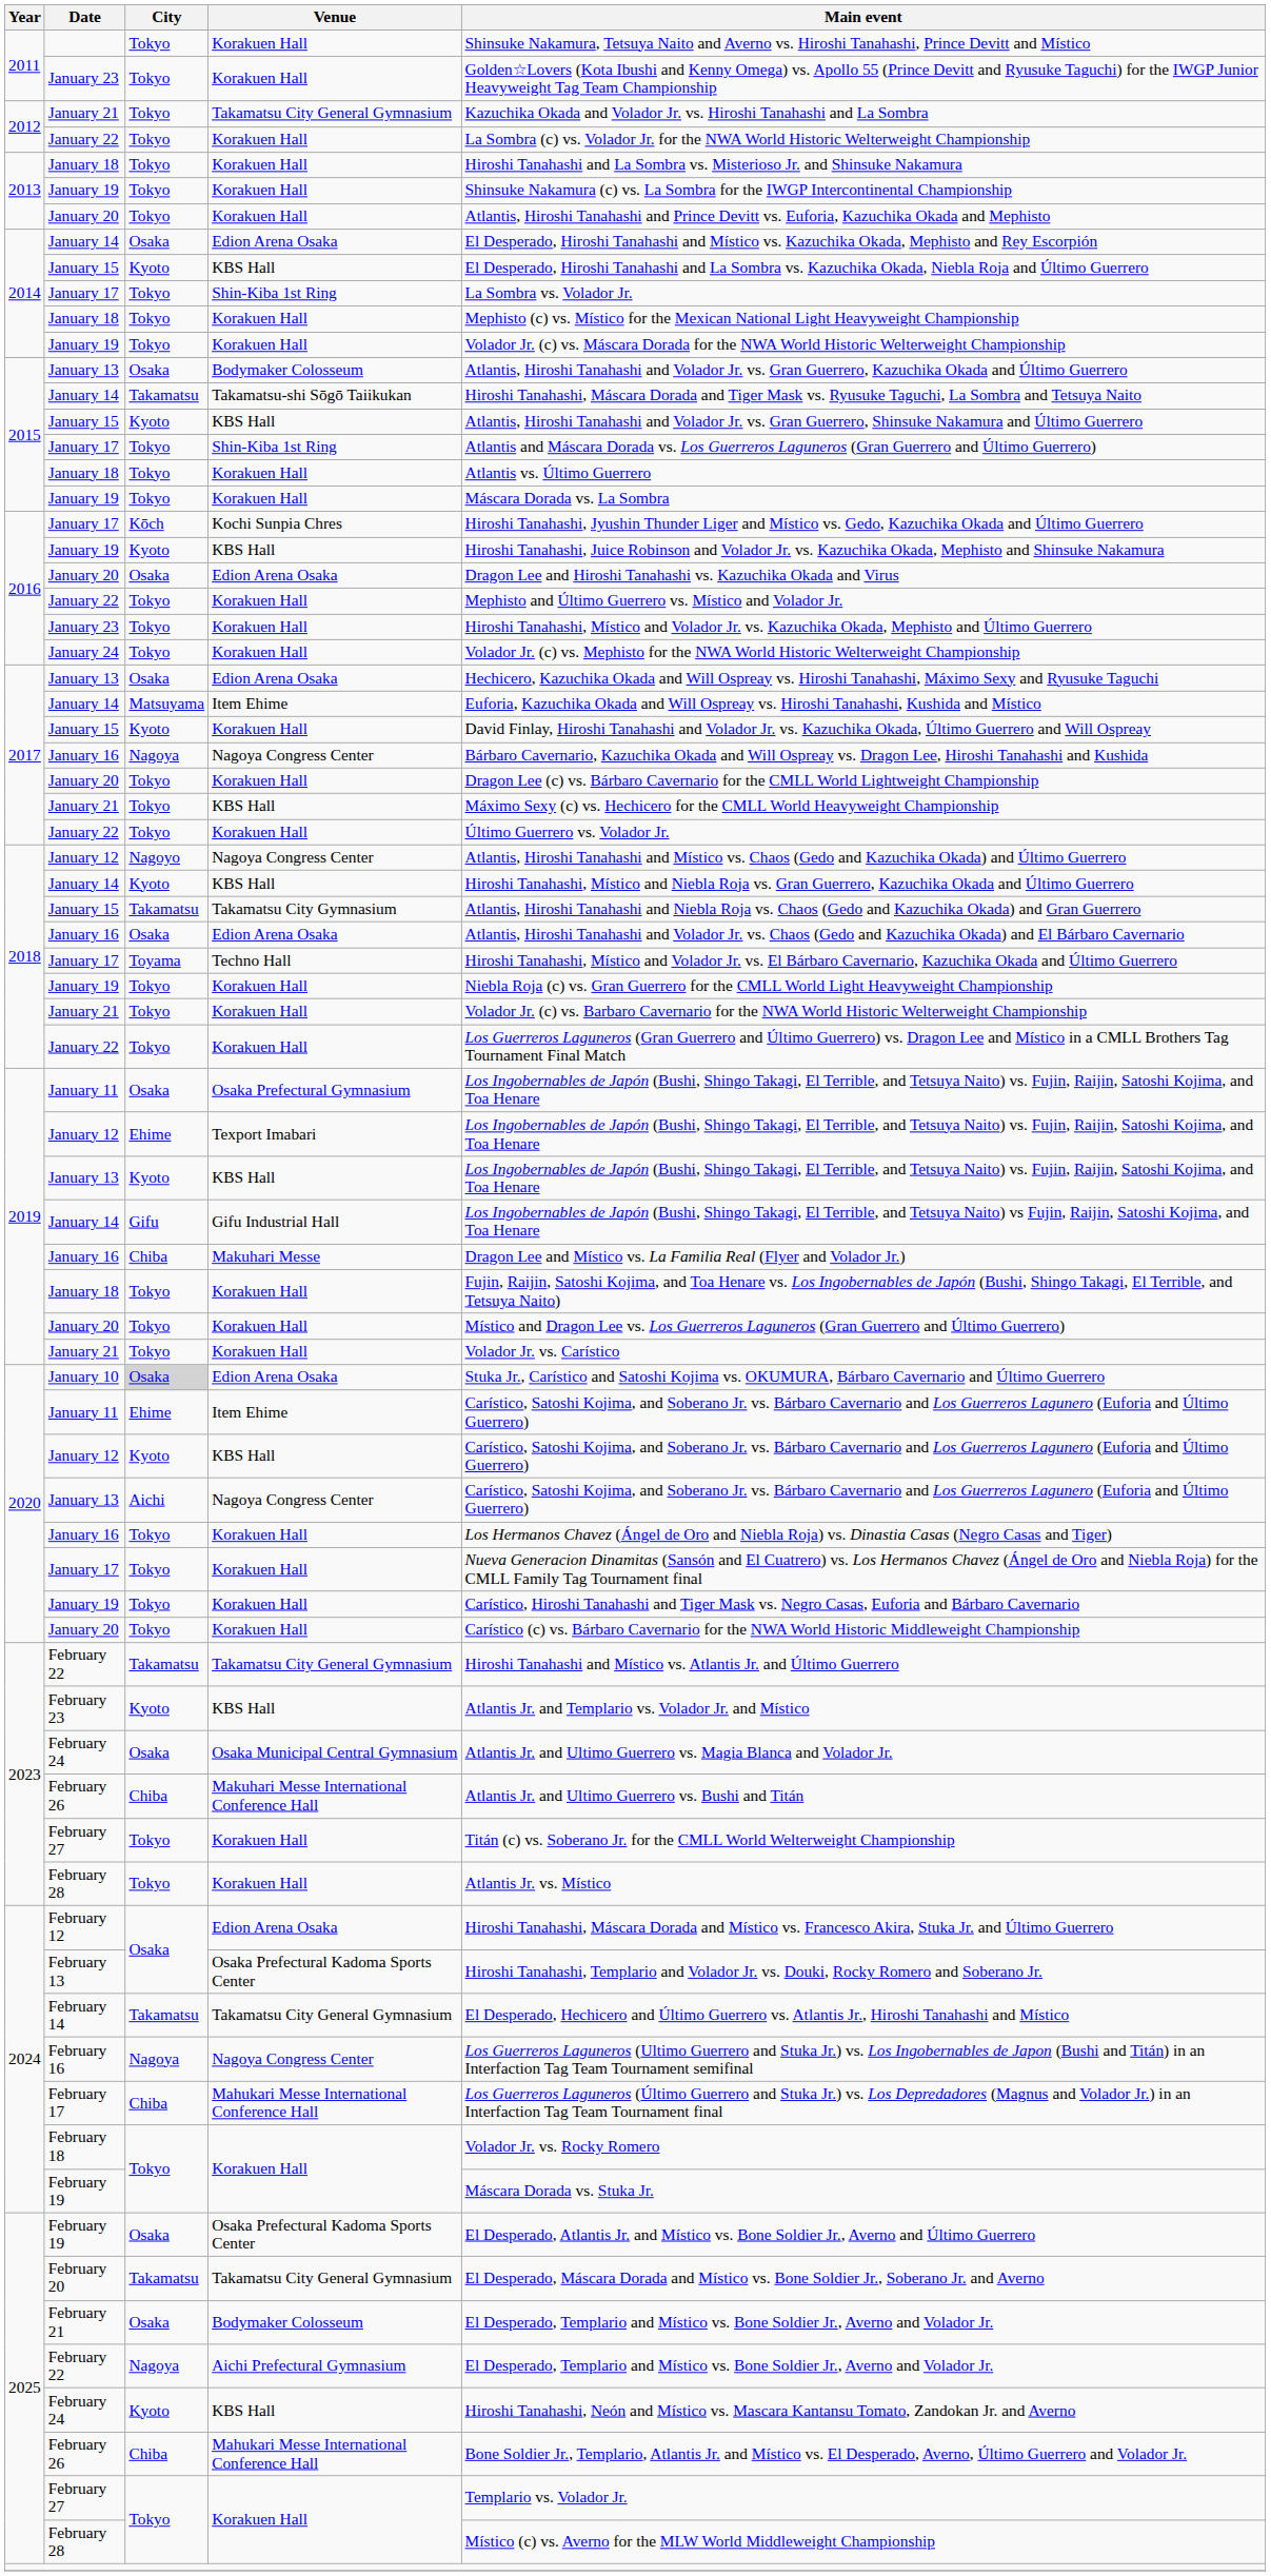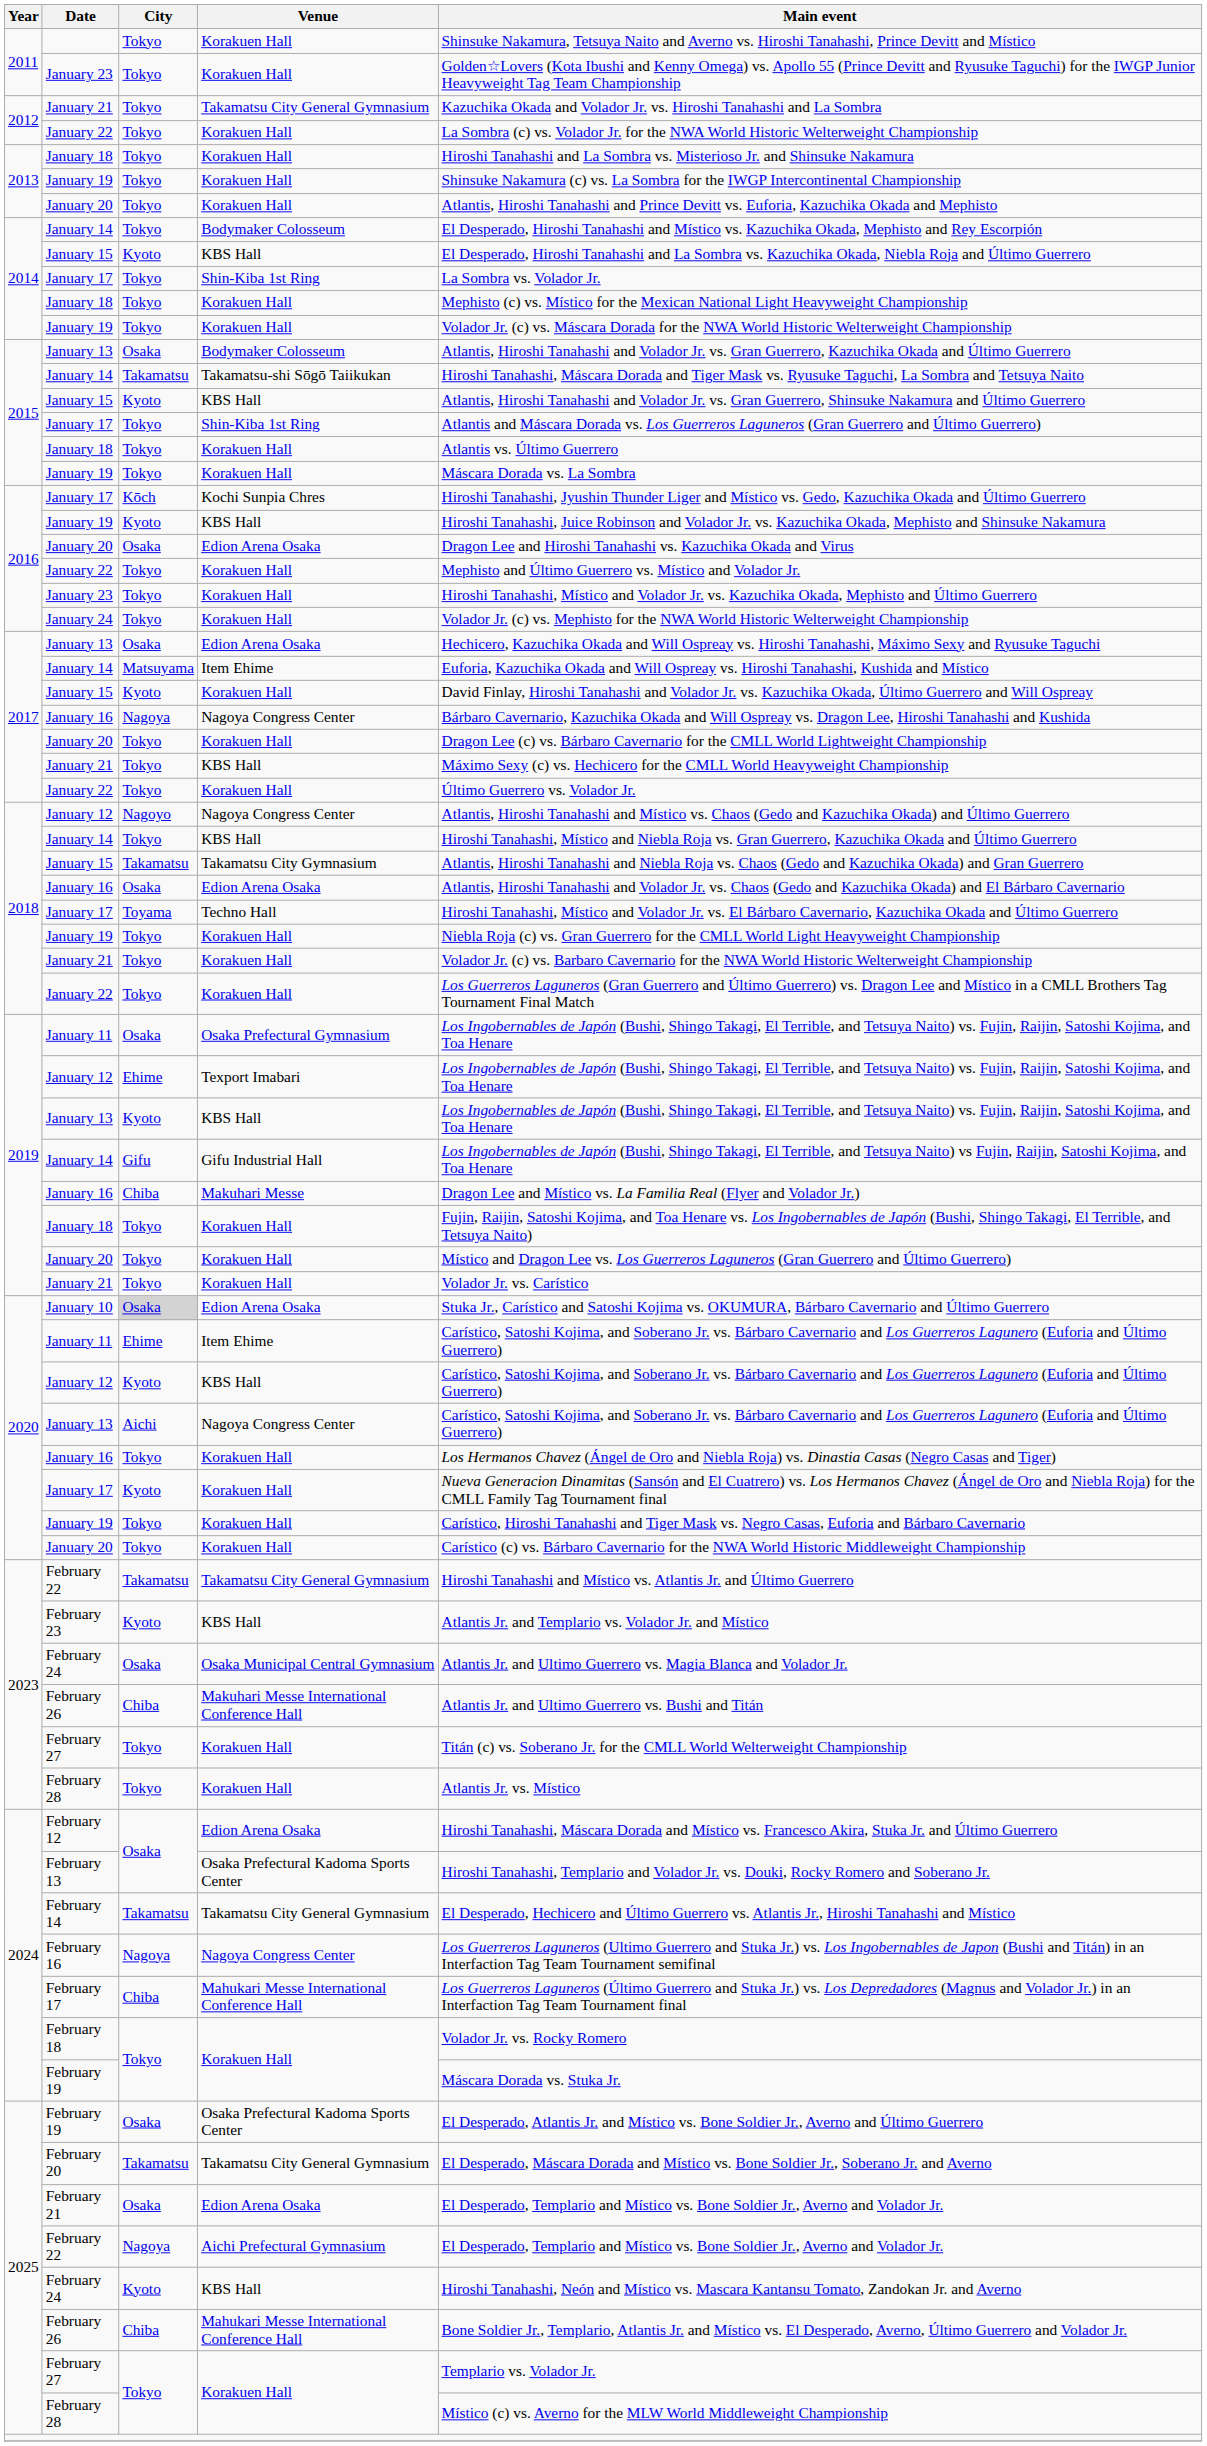2014 / January 14 | City: Osaka -> Tokyo
2014 / January 14 | Venue: Edion Arena Osaka -> Bodymaker Colosseum
2018 / January 14 | City: Kyoto -> Tokyo
2020 / January 17 | City: Tokyo -> Kyoto
February 21 | Venue: Bodymaker Colosseum -> Edion Arena Osaka
